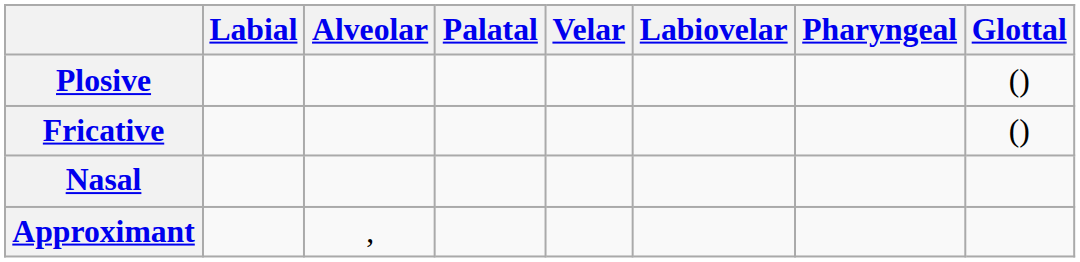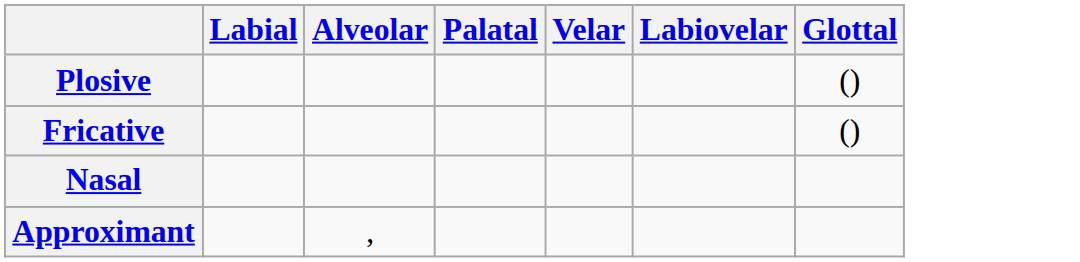- column: Pharyngeal
